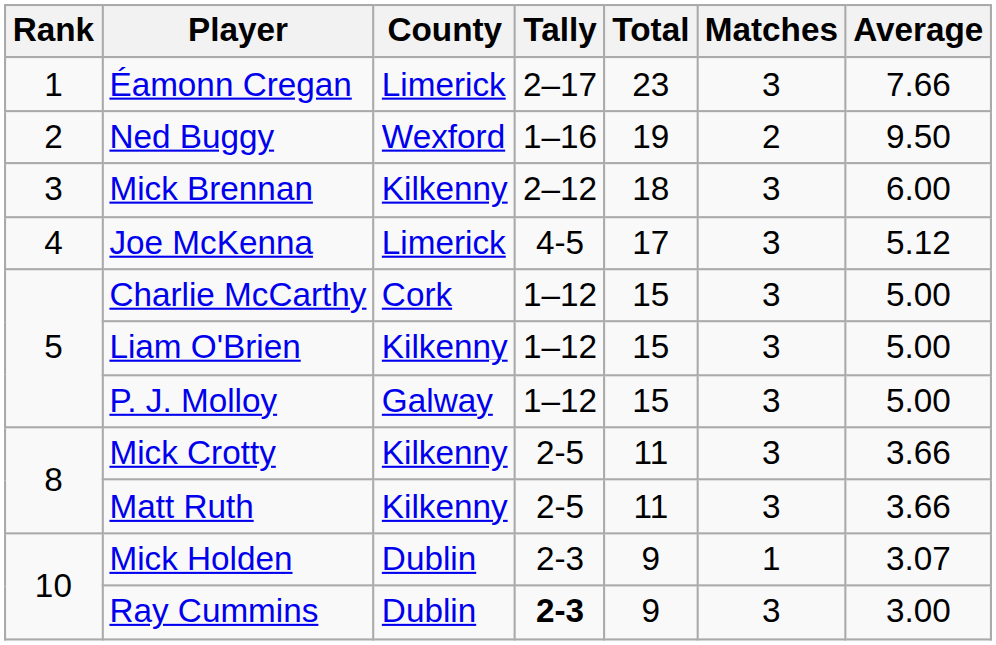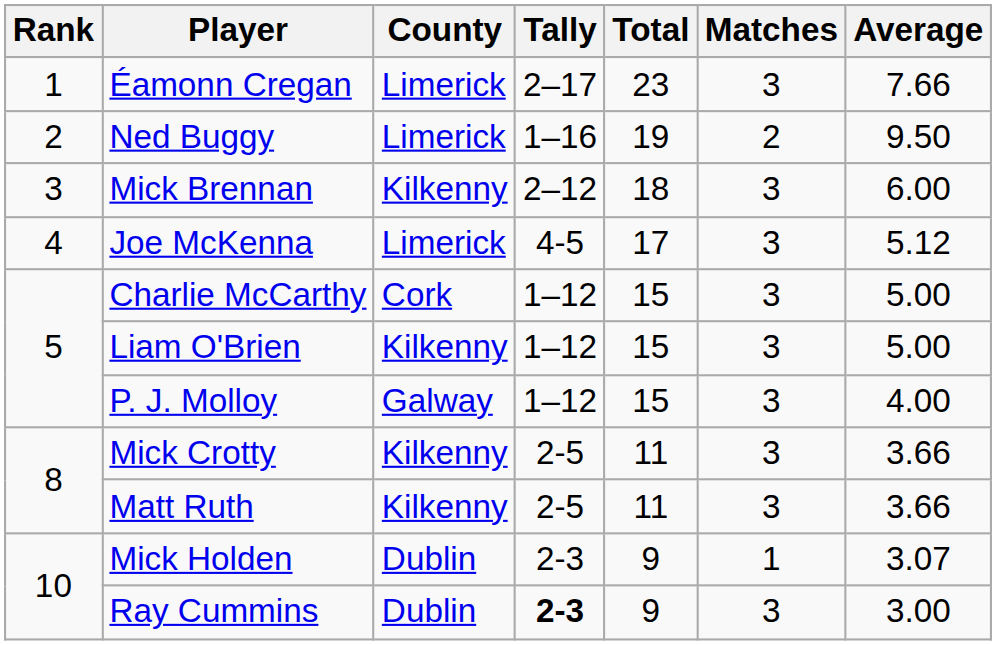Ned Buggy | County: Wexford -> Limerick
P. J. Molloy | Average: 5.00 -> 4.00
